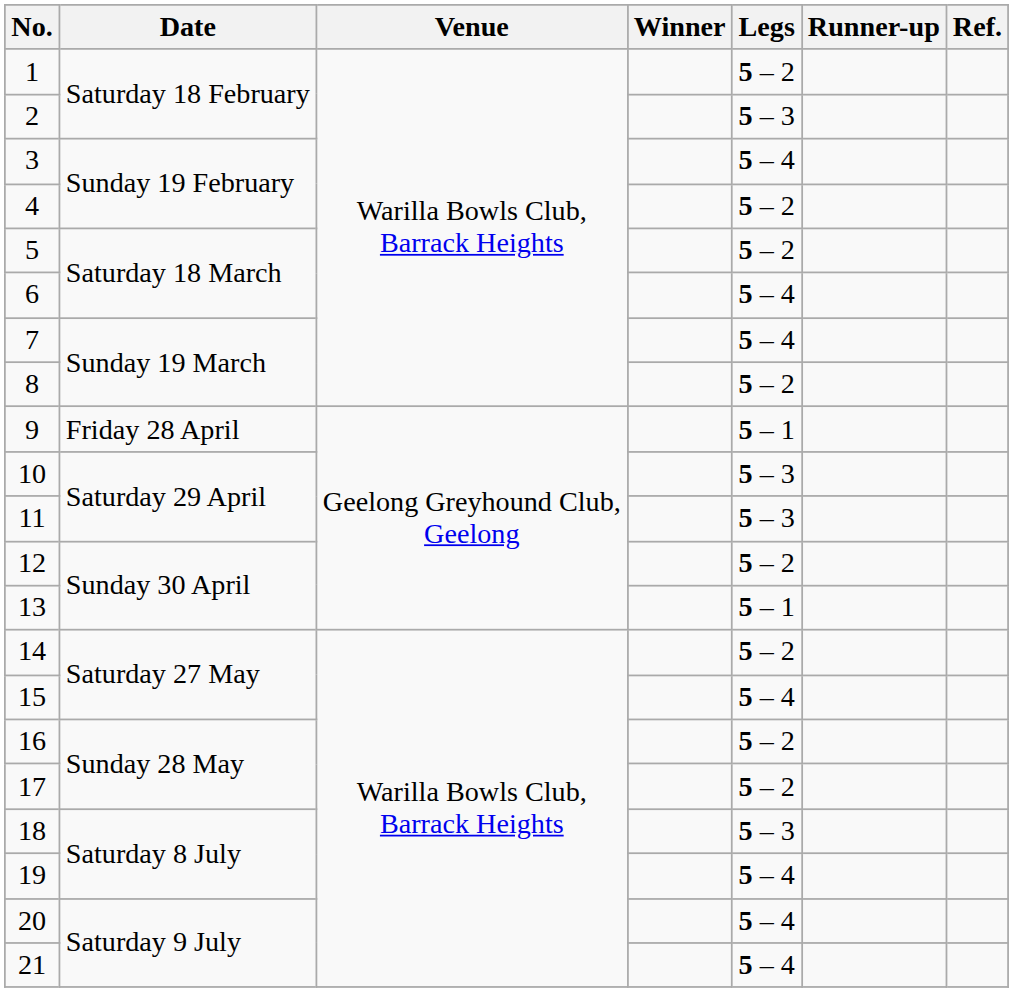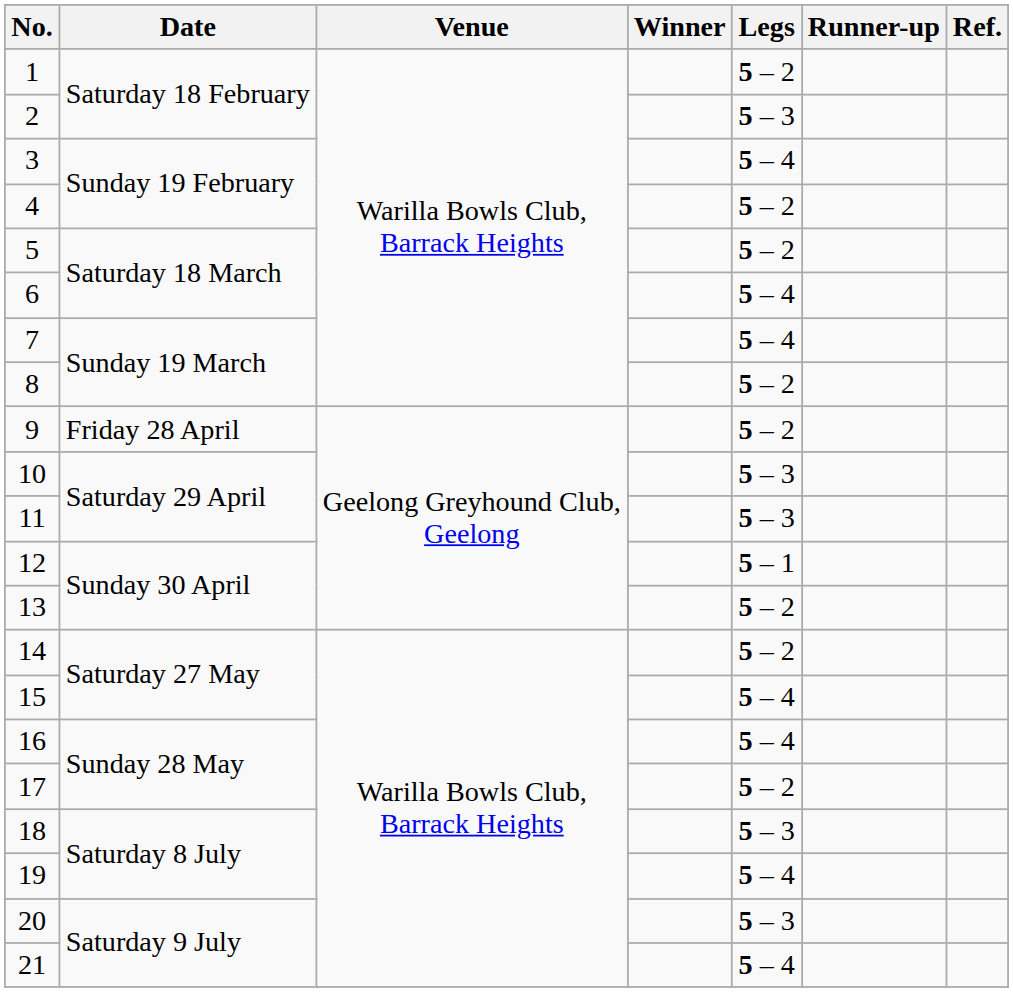9 | Legs: 5 – 1 -> 5 – 2
12 | Legs: 5 – 2 -> 5 – 1
13 | Legs: 5 – 1 -> 5 – 2
16 | Legs: 5 – 2 -> 5 – 4
20 | Legs: 5 – 4 -> 5 – 3
